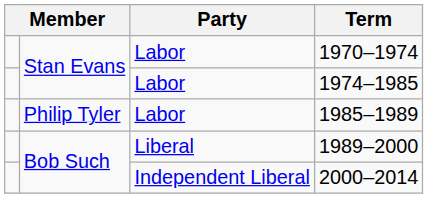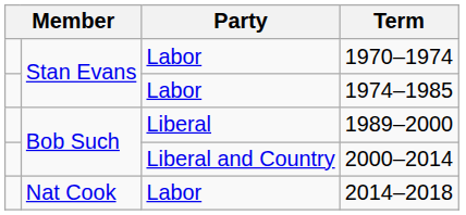- row: Philip Tyler | Labor | 1985–1989
2000–2014 | Party: Independent Liberal -> Liberal and Country
+ row: Nat Cook | Labor | 2014–2018
